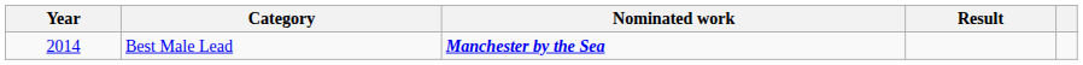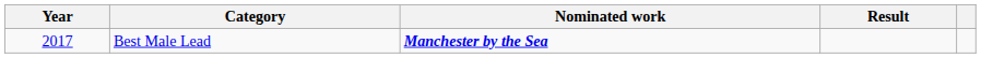Best Male Lead | Year: 2014 -> 2017
